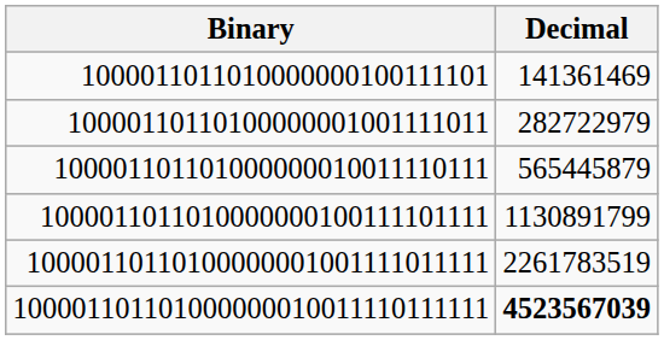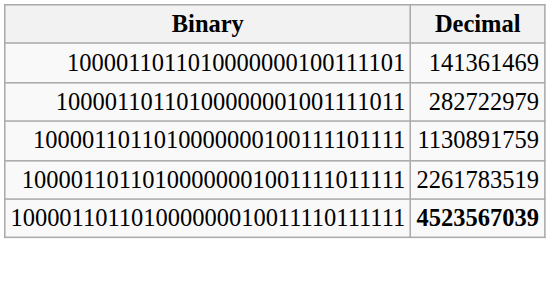- row: 100001101101000000010011110111 | 565445879
1000011011010000000100111101111 | Decimal: 1130891799 -> 1130891759
